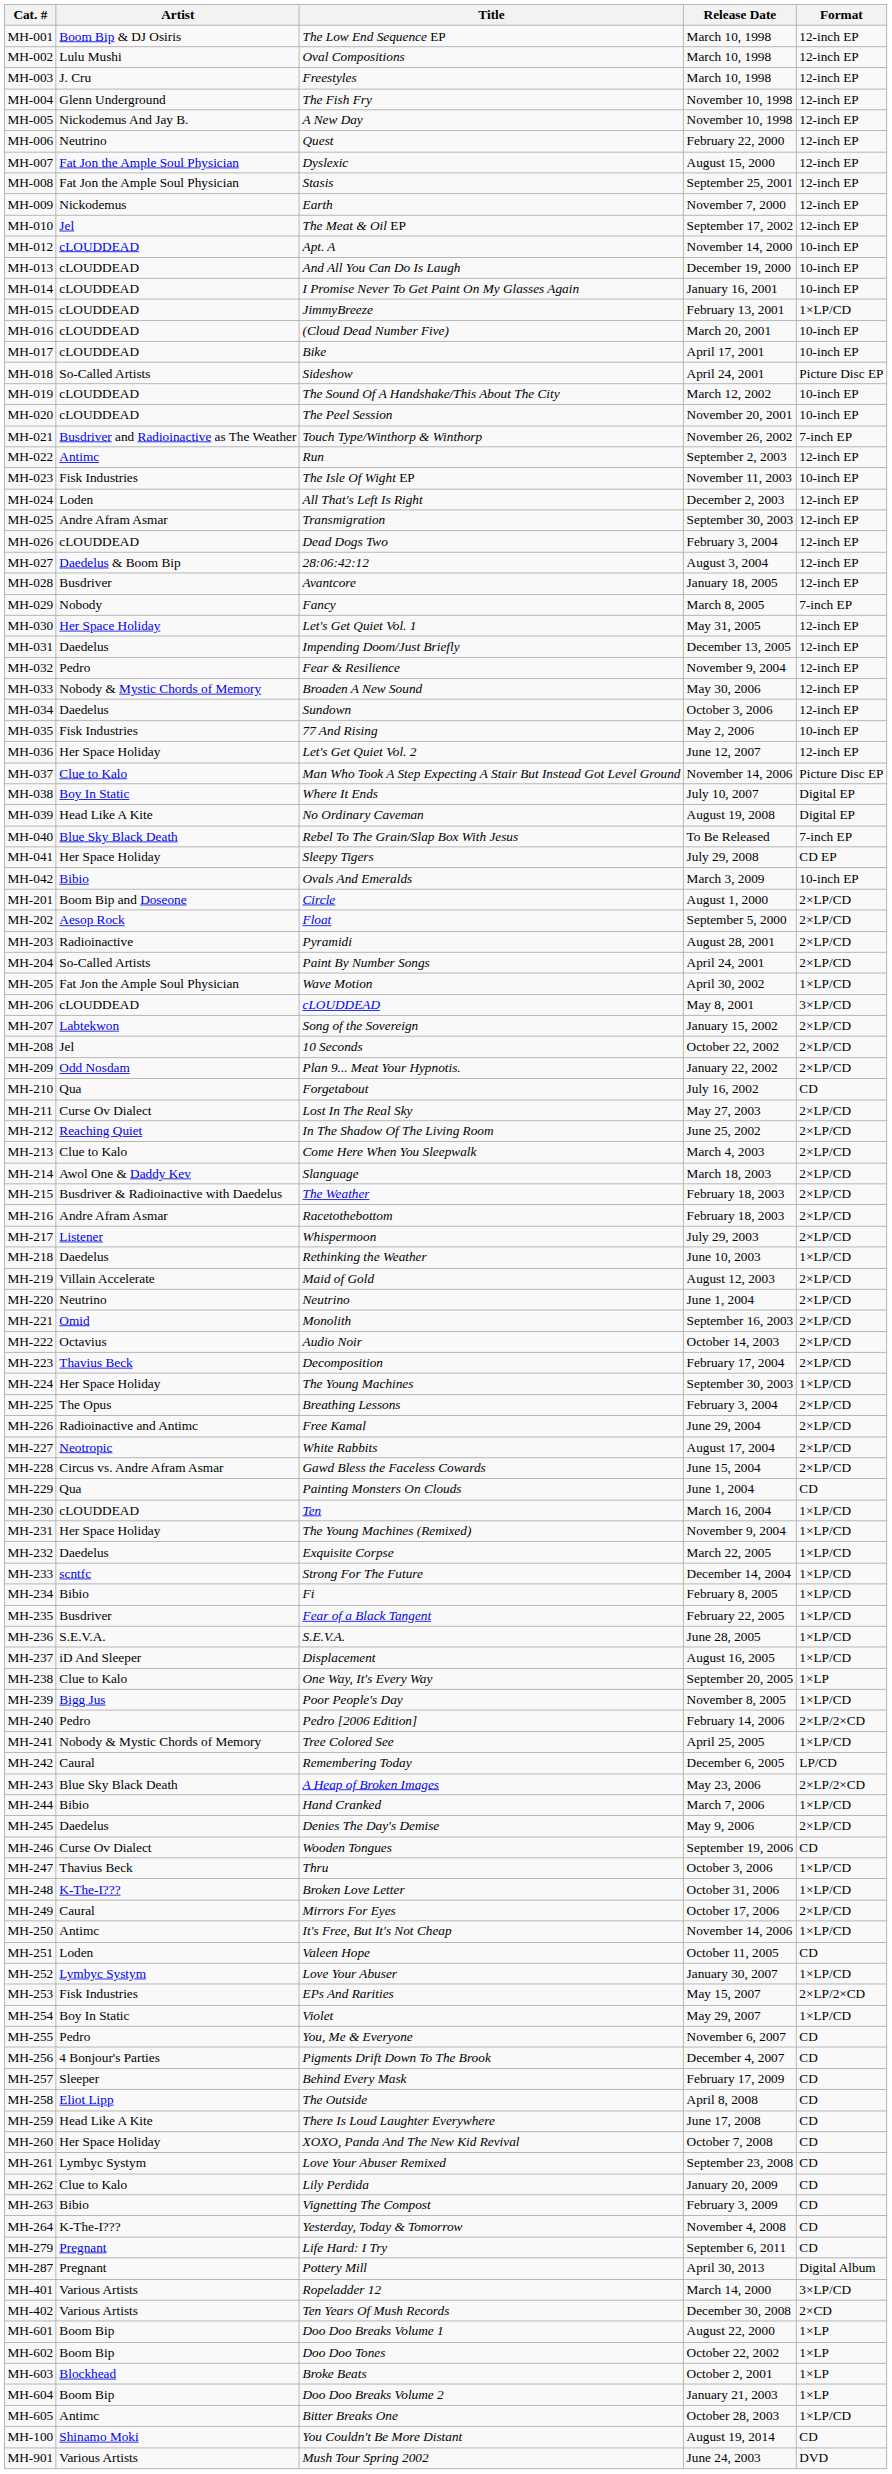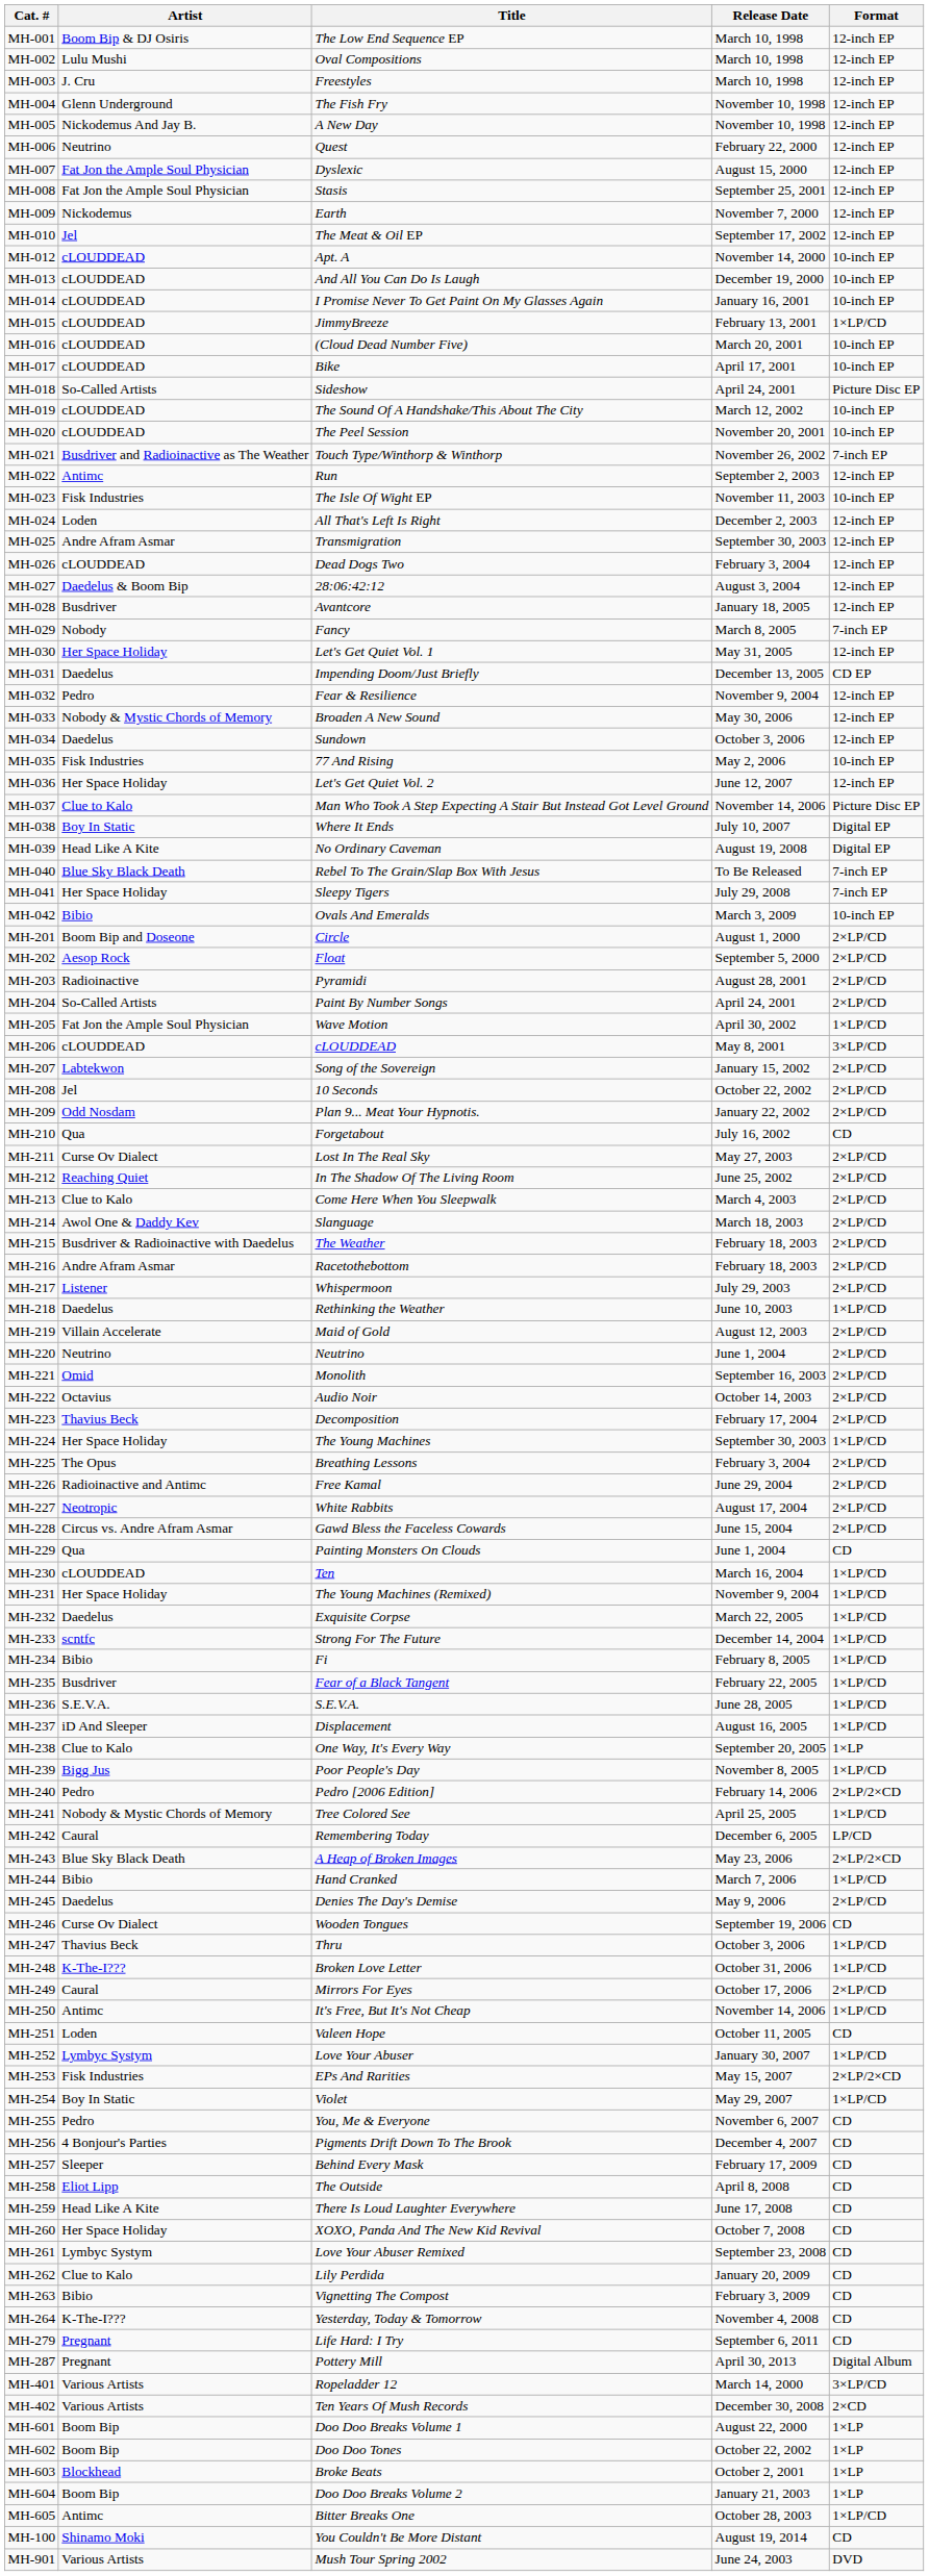MH-031 | Format: 12-inch EP -> CD EP
MH-041 | Format: CD EP -> 7-inch EP
